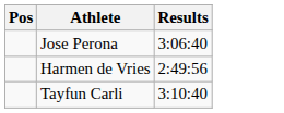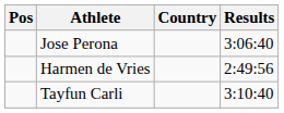+ column: Country
